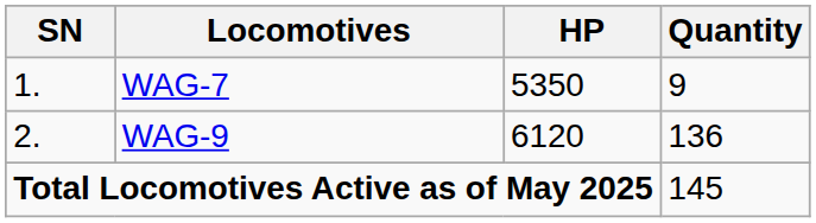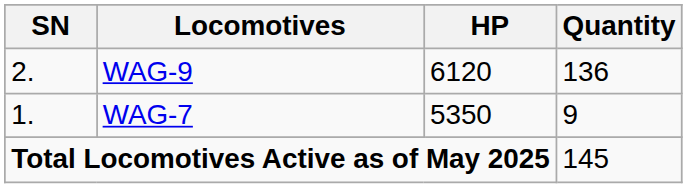rows swapped: WAG-7 <-> WAG-9
